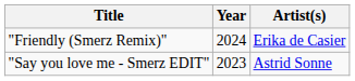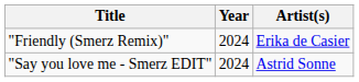"Say you love me - Smerz EDIT" | Year: 2023 -> 2024
